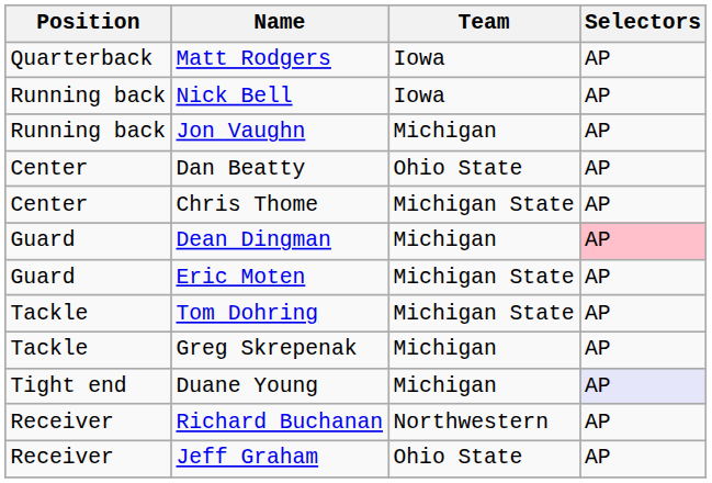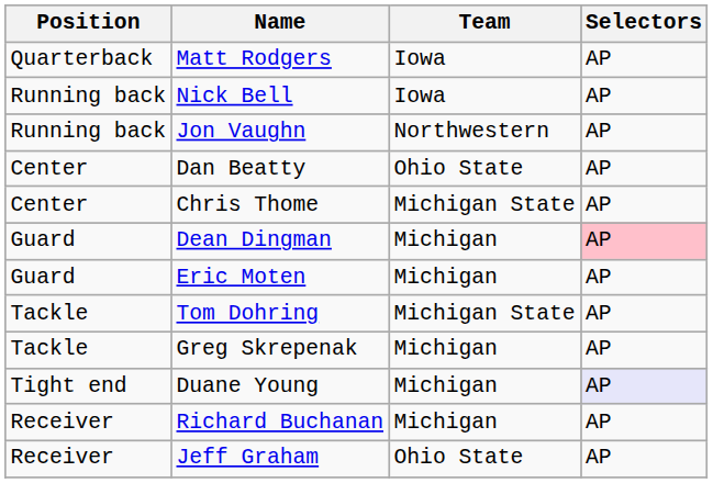Jon Vaughn | Team: Michigan -> Northwestern
Eric Moten | Team: Michigan State -> Michigan
Richard Buchanan | Team: Northwestern -> Michigan
